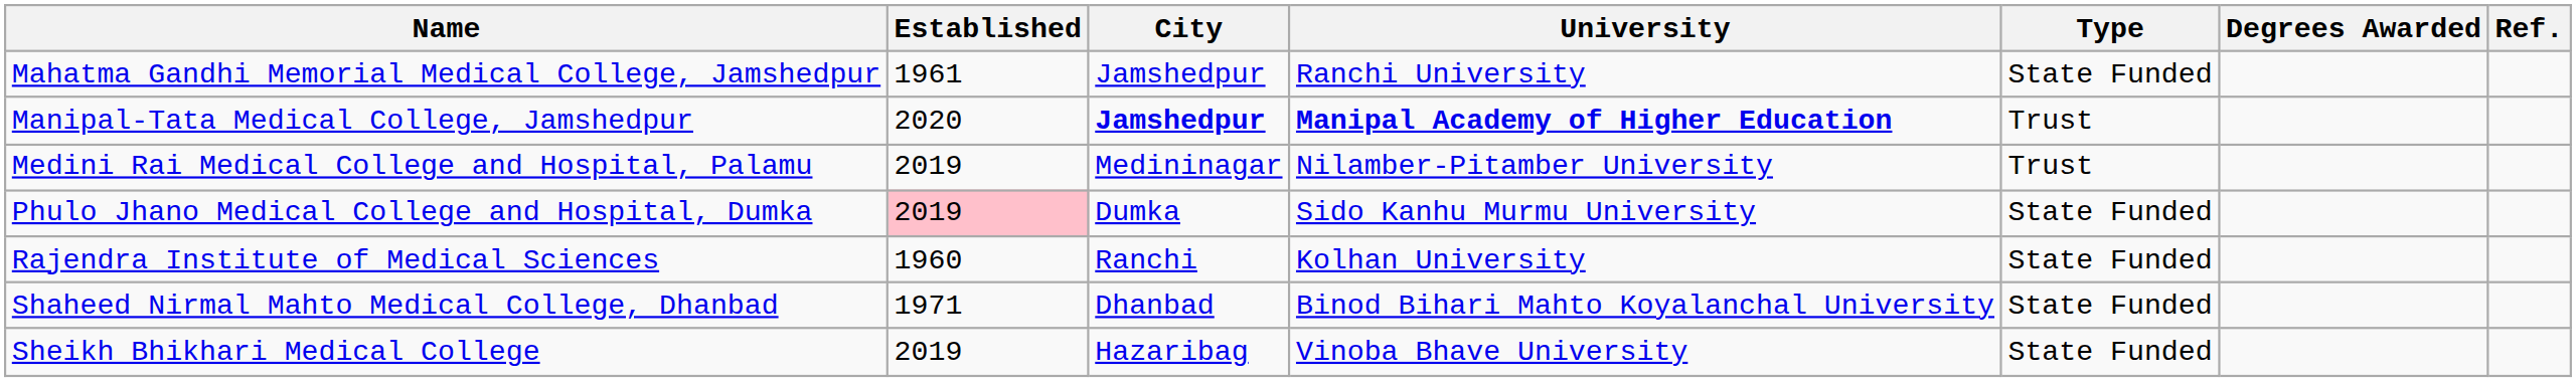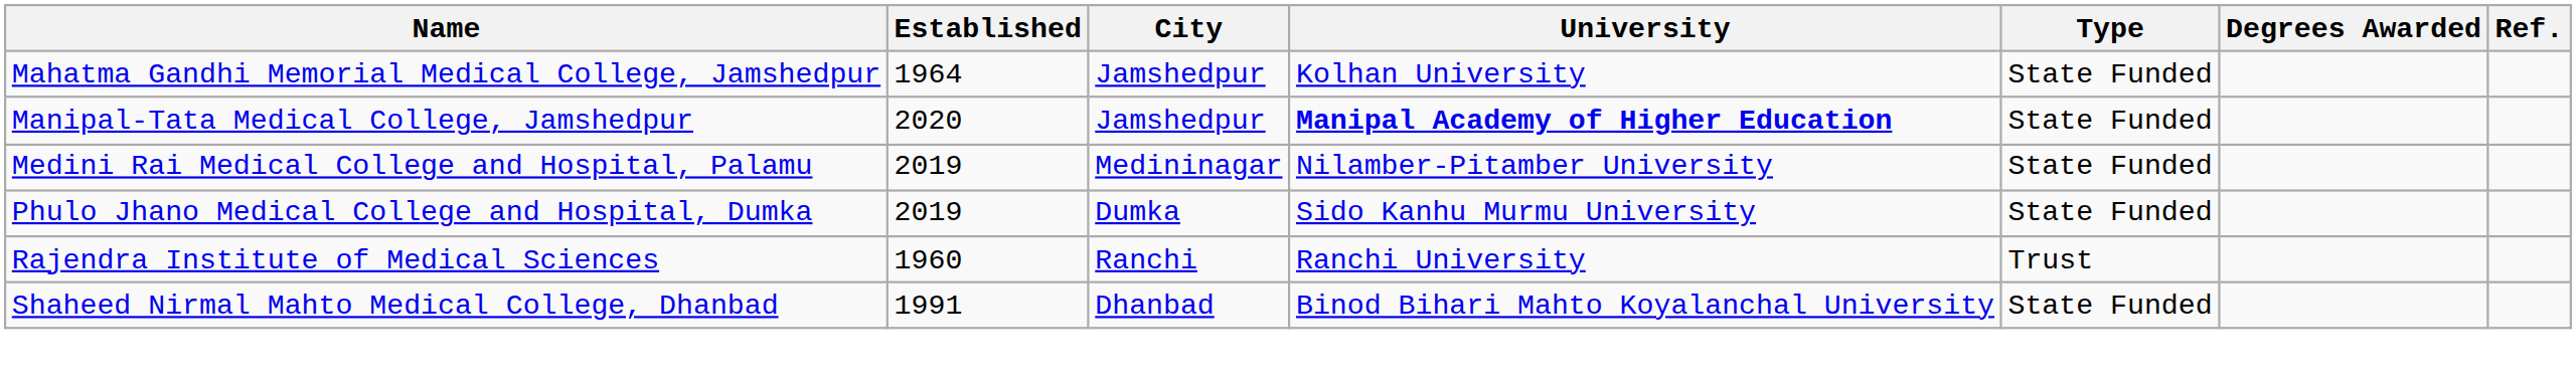Mahatma Gandhi Memorial Medical College, Jamshedpur | Established: 1961 -> 1964
Mahatma Gandhi Memorial Medical College, Jamshedpur | University: Ranchi University -> Kolhan University
Manipal-Tata Medical College, Jamshedpur | City: bold -> normal
Manipal-Tata Medical College, Jamshedpur | Type: Trust -> State Funded
Medini Rai Medical College and Hospital, Palamu | Type: Trust -> State Funded
Phulo Jhano Medical College and Hospital, Dumka | Established: pink background -> no background
Rajendra Institute of Medical Sciences | University: Kolhan University -> Ranchi University
Rajendra Institute of Medical Sciences | Type: State Funded -> Trust
Shaheed Nirmal Mahto Medical College, Dhanbad | Established: 1971 -> 1991
- row: Sheikh Bhikhari Medical College | 2019 | Hazaribag | Vinoba Bhave University | State Funded
